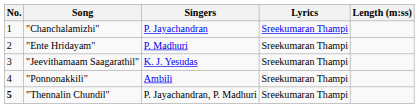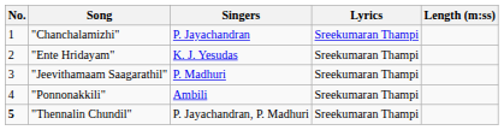"Ente Hridayam" | Singers: P. Madhuri -> K. J. Yesudas
"Jeevithamaam Saagarathil" | Singers: K. J. Yesudas -> P. Madhuri
